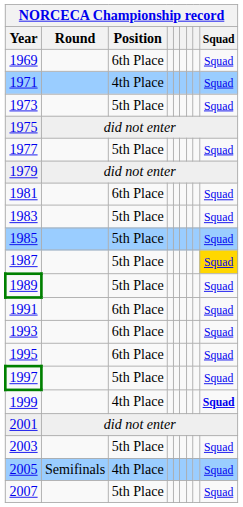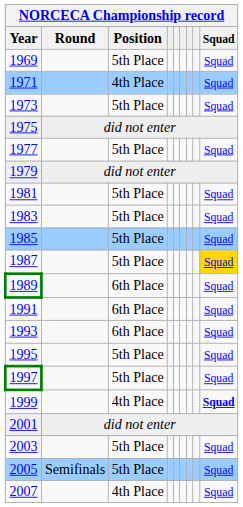1969 | Position: 6th Place -> 5th Place
1981 | Position: 6th Place -> 5th Place
1989 | Position: 5th Place -> 6th Place
1995 | Position: 6th Place -> 5th Place
2005 | Position: 4th Place -> 5th Place
2007 | Position: 5th Place -> 4th Place
